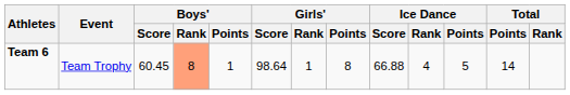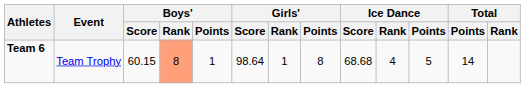Team 6 | Boys' / Score: 60.45 -> 60.15
Team 6 | Ice Dance / Score: 66.88 -> 68.68
